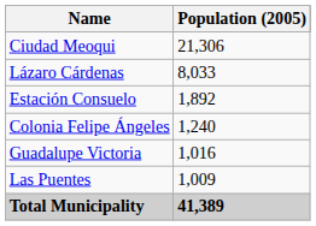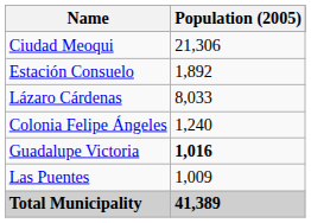rows swapped: Lázaro Cárdenas <-> Estación Consuelo
Guadalupe Victoria | Population (2005): normal -> bold
